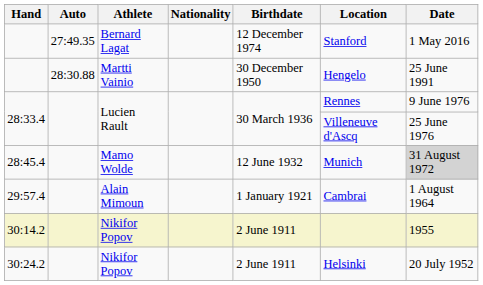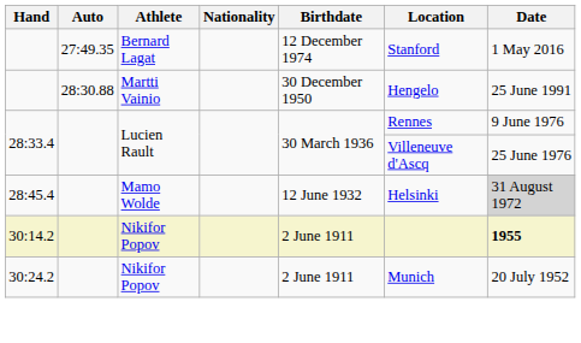28:45.4 | Location: Munich -> Helsinki
- row: 29:57.4 | Alain Mimoun | 1 January 1921 | Cambrai | 1 August 1964
30:14.2 | Date: normal -> bold
30:24.2 | Location: Helsinki -> Munich
